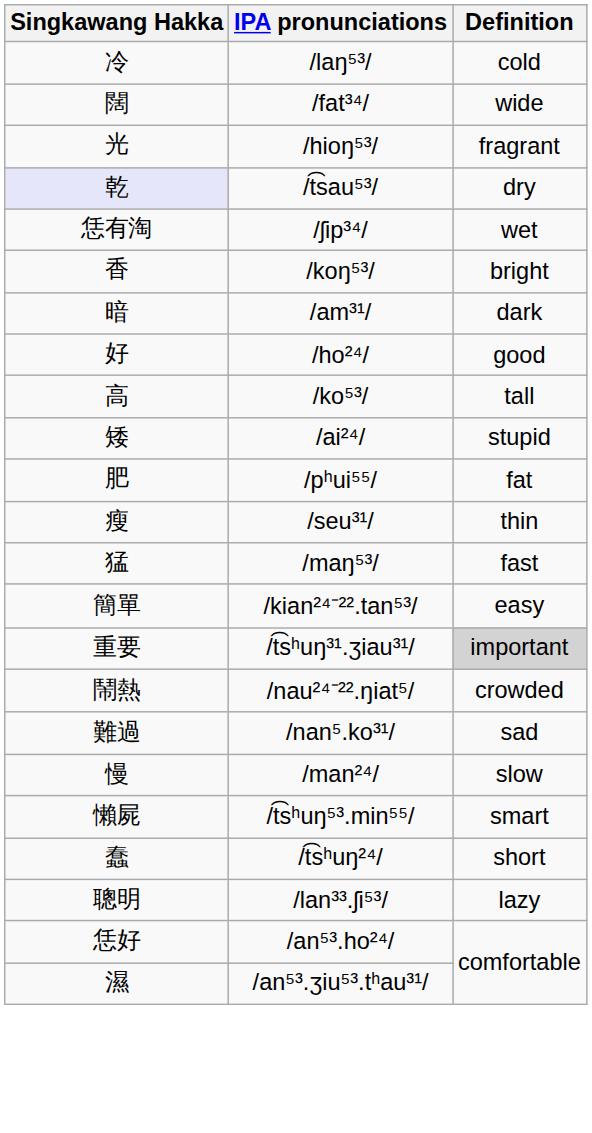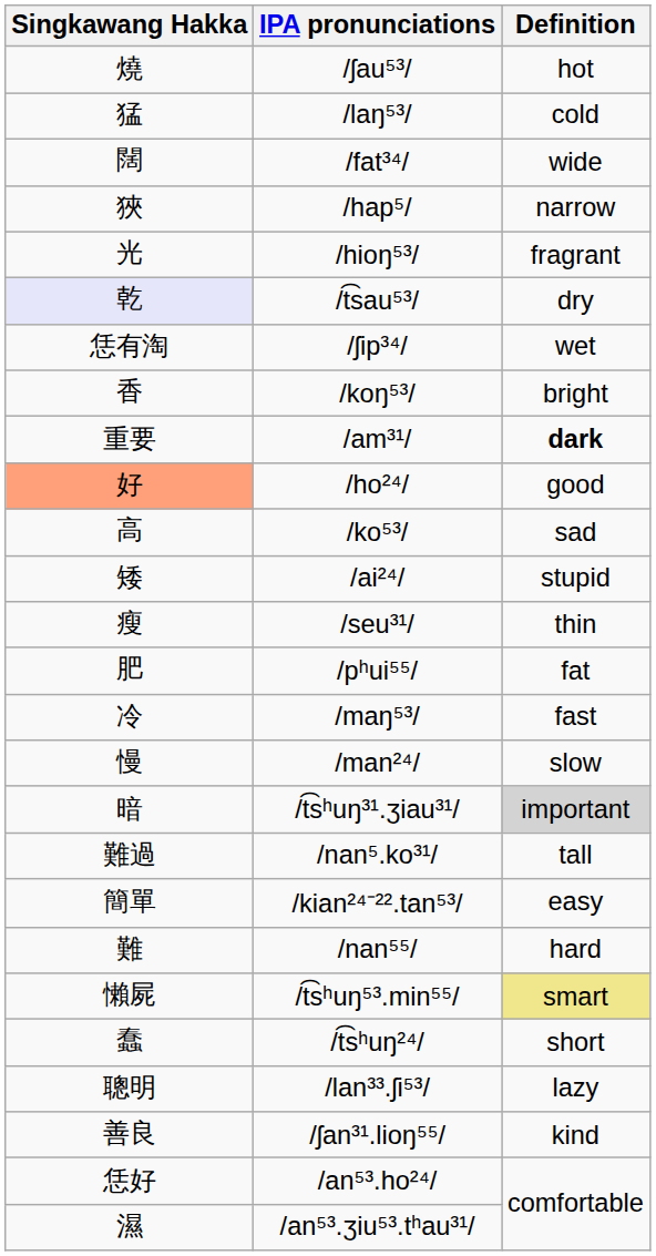+ row: 燒 | /ʃau⁵³/ | hot
/laŋ⁵³/ | Singkawang Hakka: 冷 -> 猛
+ row: 狹 | /hap⁵/ | narrow
/am³¹/ | Singkawang Hakka: 暗 -> 重要
/am³¹/ | Definition: normal -> bold
/ho²⁴/ | Singkawang Hakka: no background -> lightsalmon background
/ko⁵³/ | Definition: tall -> sad
rows swapped: /pʰui⁵⁵/ <-> /seu³¹/
/maŋ⁵³/ | Singkawang Hakka: 猛 -> 冷
rows swapped: /man²⁴/ <-> /kian²⁴⁻²².tan⁵³/
/t͡sʰuŋ³¹.ʒiau³¹/ | Singkawang Hakka: 重要 -> 暗
- row: 鬧熱 | /nau²⁴⁻²².ŋiat⁵/ | crowded
/nan⁵.ko³¹/ | Definition: sad -> tall
+ row: 難 | /nan⁵⁵/ | hard
/t͡sʰuŋ⁵³.min⁵⁵/ | Definition: no background -> khaki background
+ row: 善良 | /ʃan³¹.lioŋ⁵⁵/ | kind
